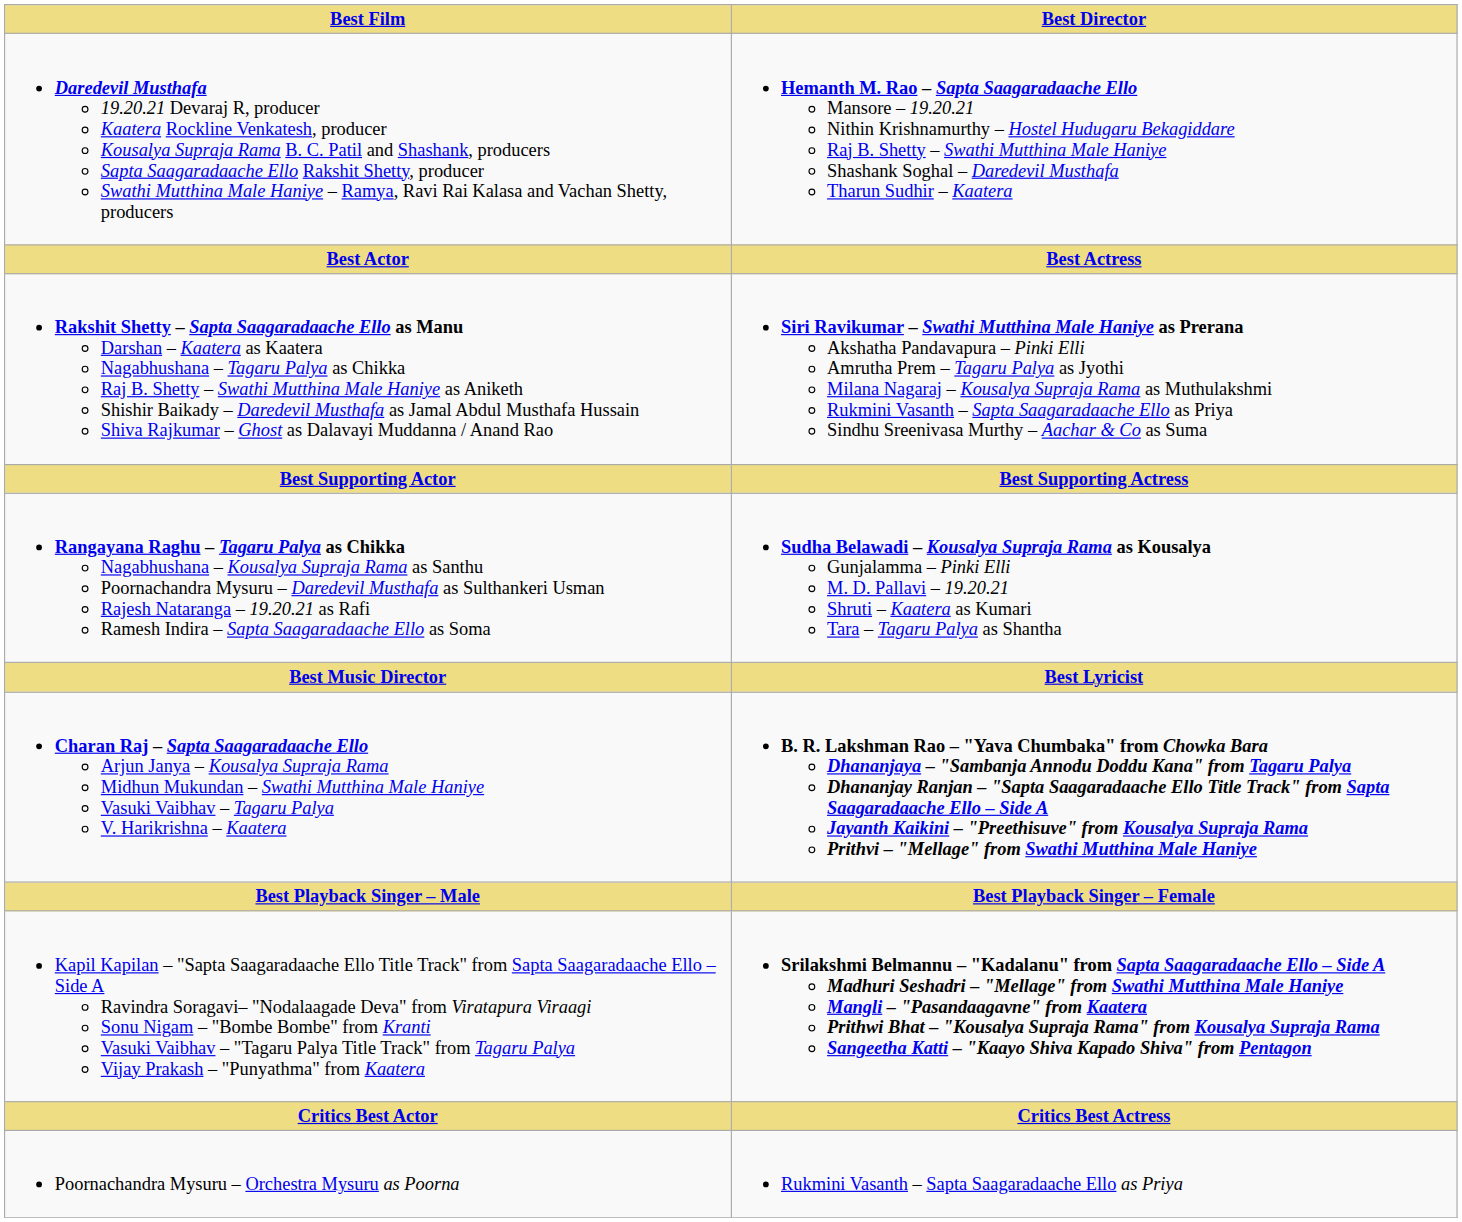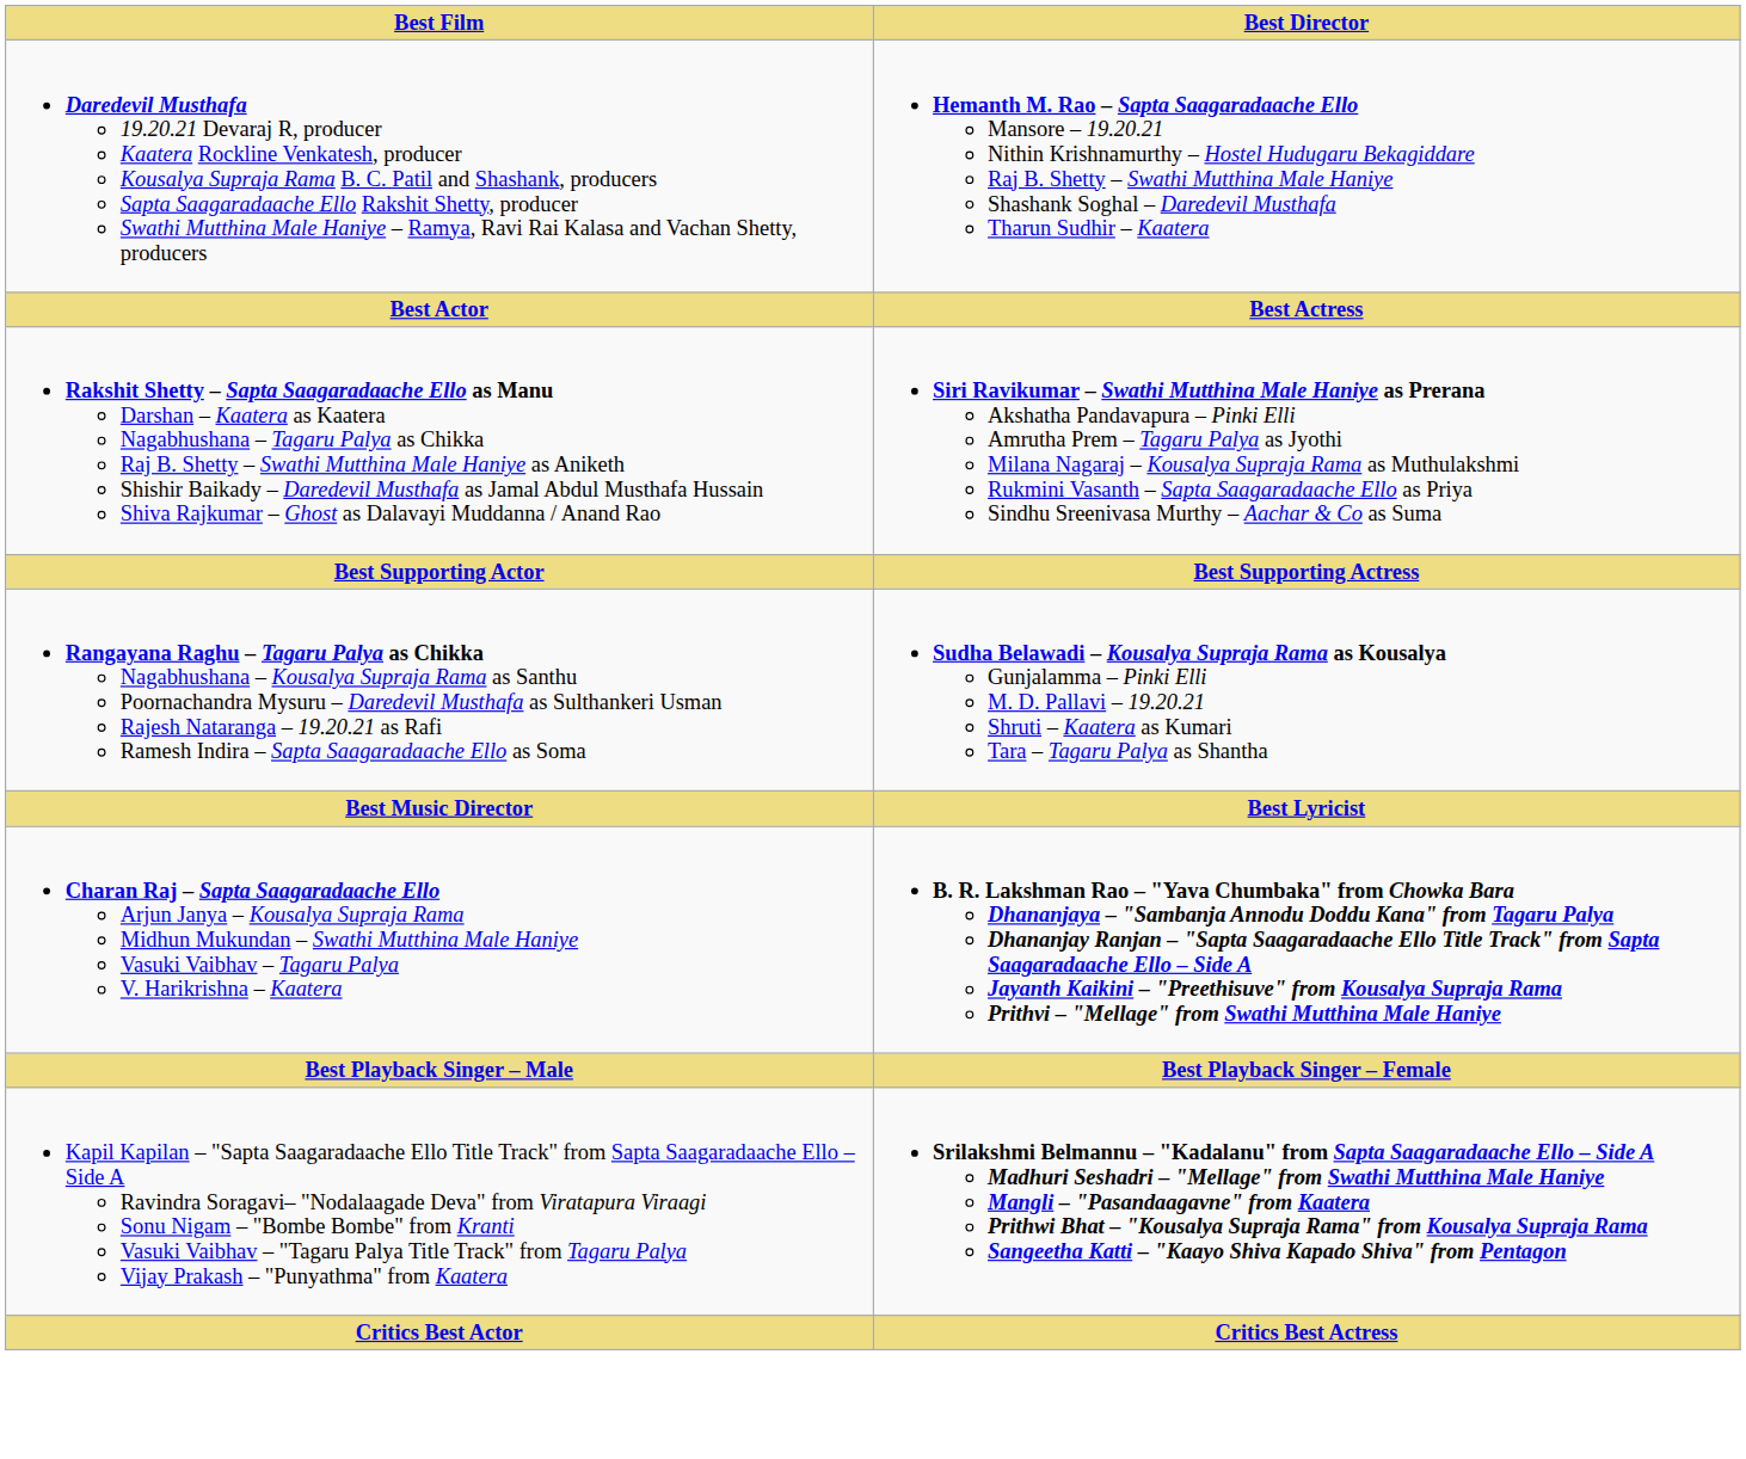- row: Poornachandra Mysuru – Orchestra Mysuru as Poorna | Rukmini Vasanth – Sapta Saagaradaache Ello as Priya
